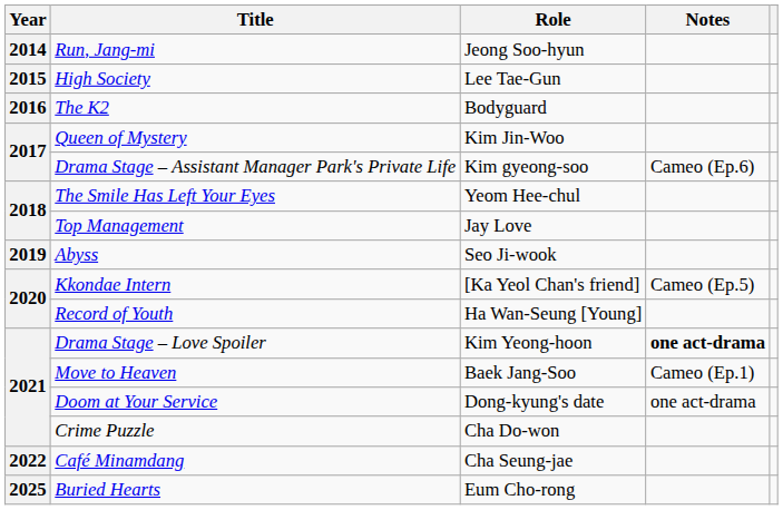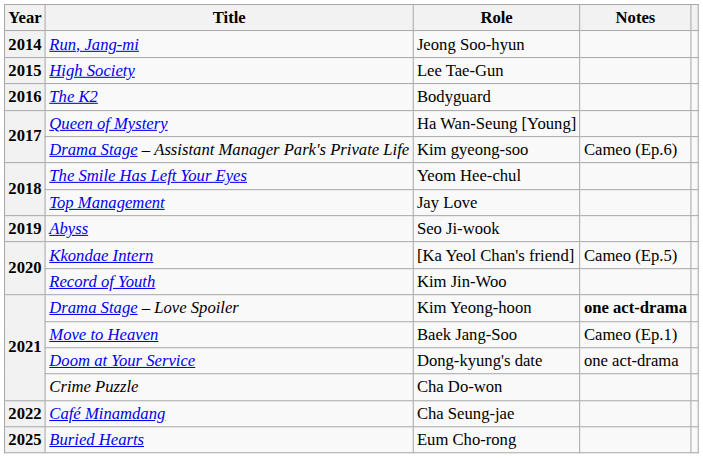Queen of Mystery | Role: Kim Jin-Woo -> Ha Wan-Seung [Young]
Record of Youth | Role: Ha Wan-Seung [Young] -> Kim Jin-Woo
